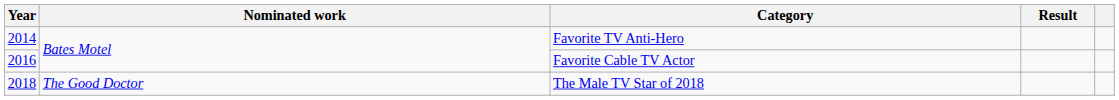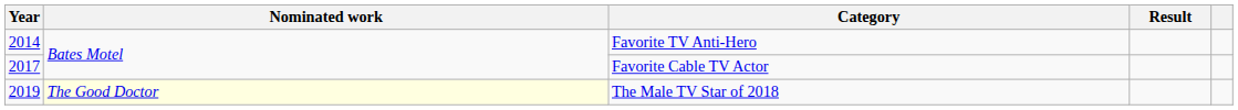Favorite Cable TV Actor | Year: 2016 -> 2017
The Male TV Star of 2018 | Year: 2018 -> 2019
The Male TV Star of 2018 | Nominated work: no background -> lightyellow background
